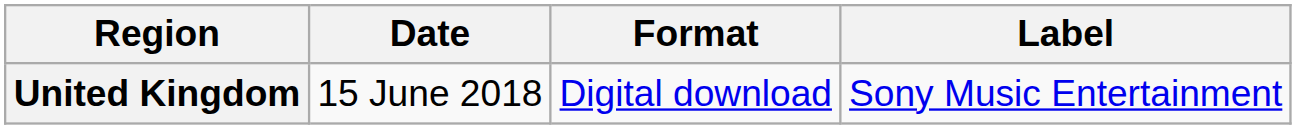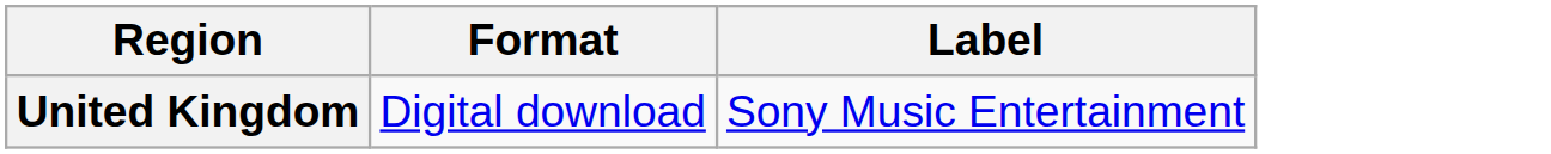- column: Date | 15 June 2018
